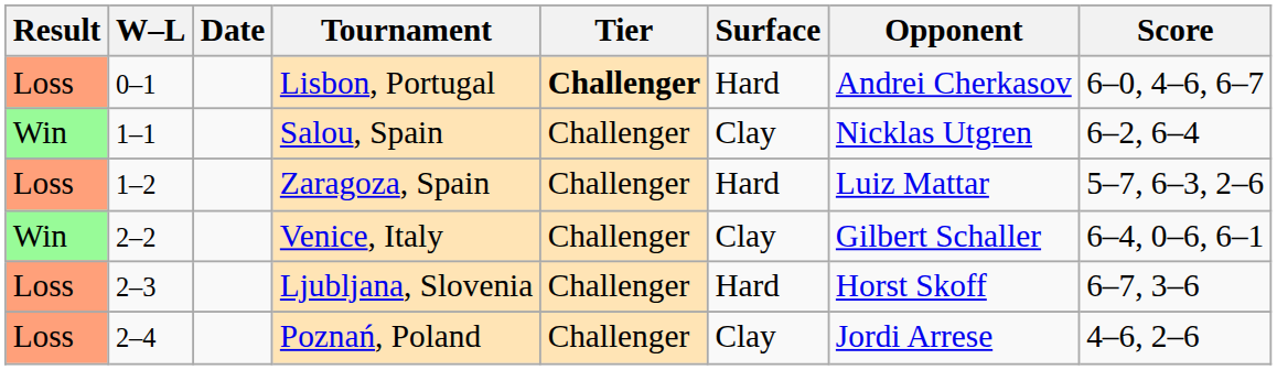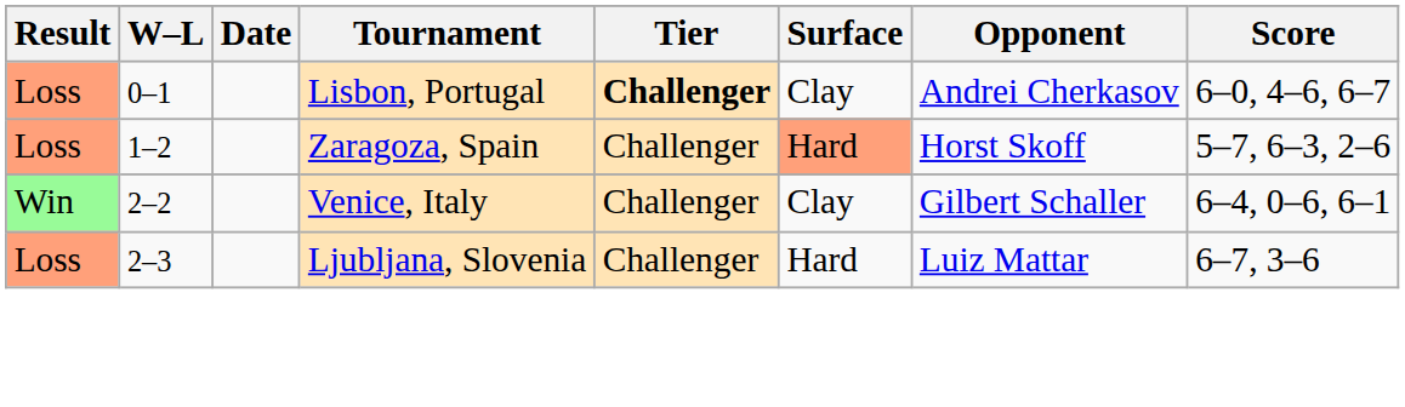Lisbon, Portugal | Surface: Hard -> Clay
- row: Win | 1–1 | Salou, Spain | Challenger | Clay | Nicklas Utgren | 6–2, 6–4
Zaragoza, Spain | Surface: no background -> lightsalmon background
Zaragoza, Spain | Opponent: Luiz Mattar -> Horst Skoff
Ljubljana, Slovenia | Opponent: Horst Skoff -> Luiz Mattar
- row: Loss | 2–4 | Poznań, Poland | Challenger | Clay | Jordi Arrese | 4–6, 2–6
